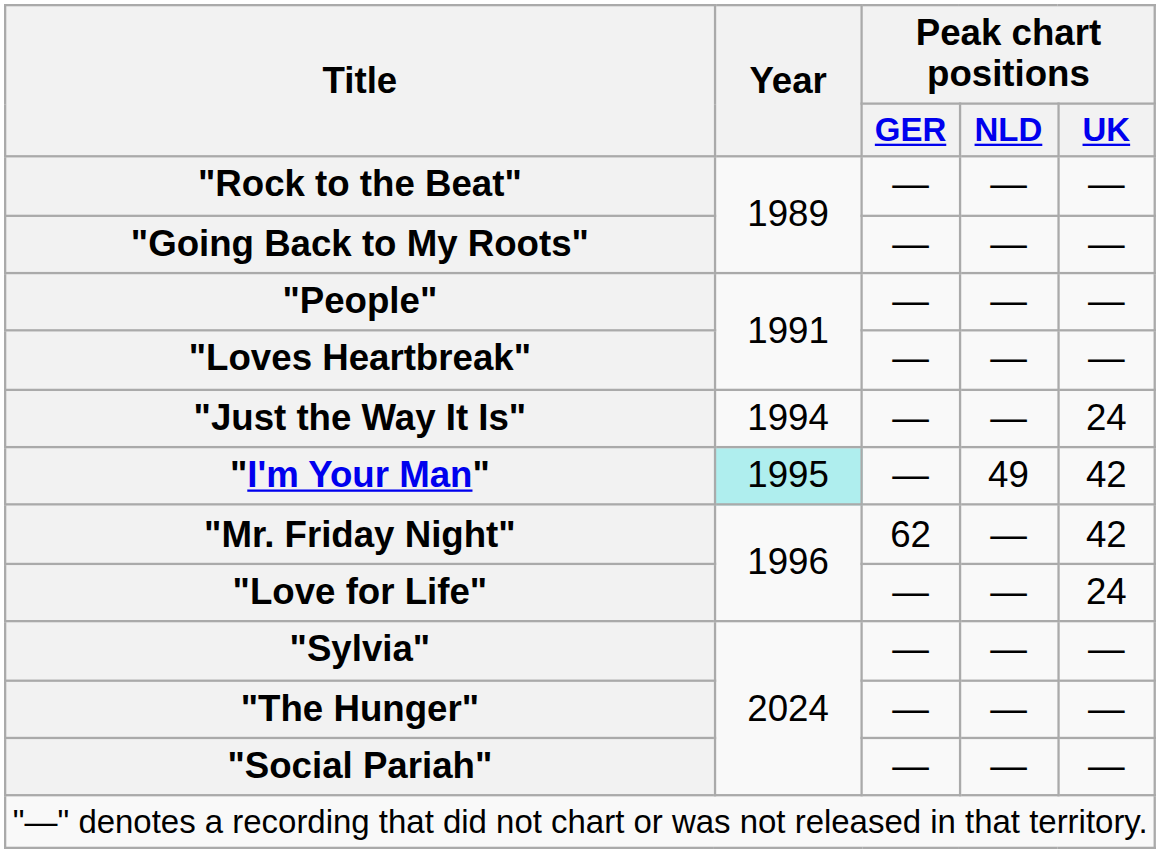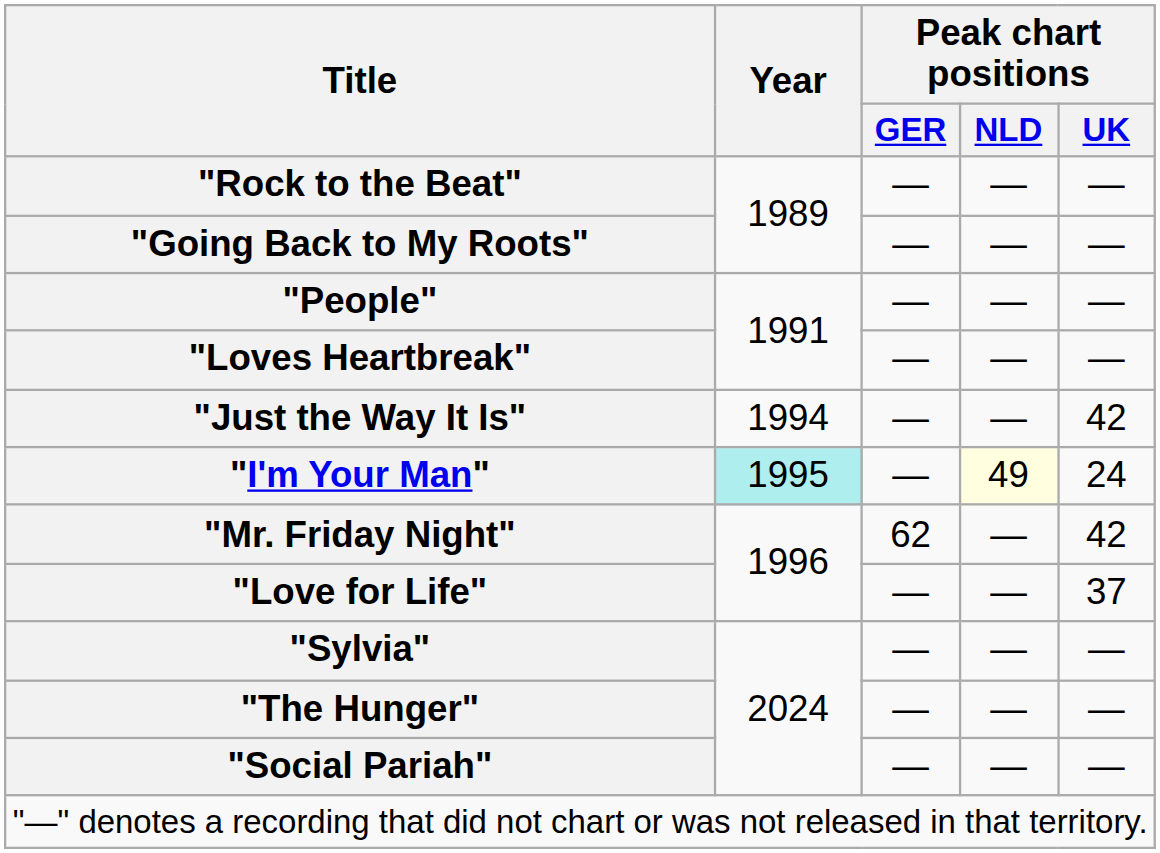"Just the Way It Is" | Peak chart positions / UK: 24 -> 42
"I'm Your Man" | Peak chart positions / NLD: no background -> lightyellow background
"I'm Your Man" | Peak chart positions / UK: 42 -> 24
"Love for Life" | Peak chart positions / UK: 24 -> 37
